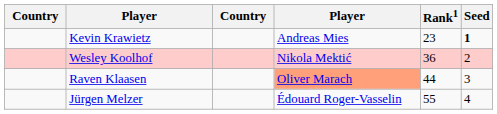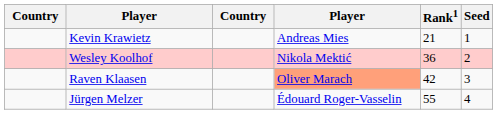Kevin Krawietz | Rank1: 23 -> 21
Kevin Krawietz | Seed: bold -> normal
Raven Klaasen | Rank1: 44 -> 42
